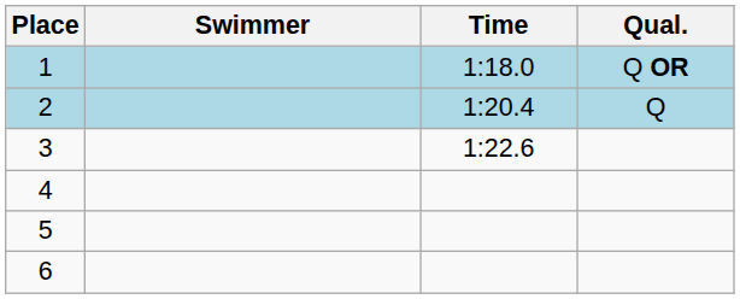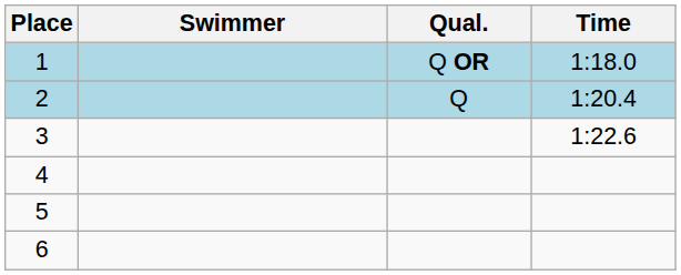columns swapped: Time <-> Qual.
